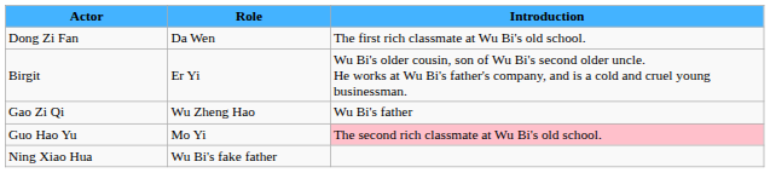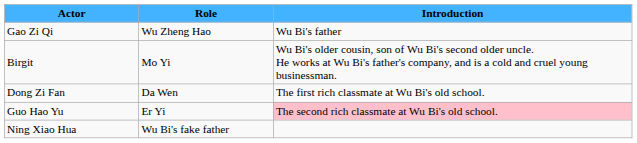rows swapped: Gao Zi Qi <-> Dong Zi Fan
Birgit | Role: Er Yi -> Mo Yi
Guo Hao Yu | Role: Mo Yi -> Er Yi
